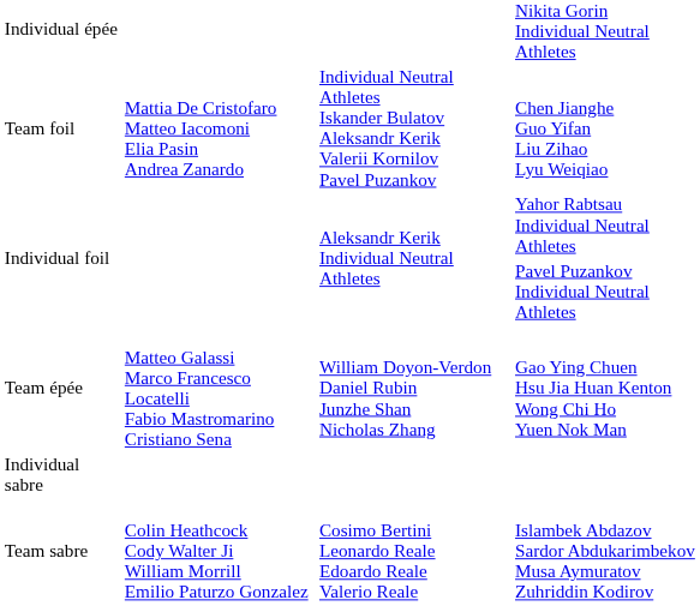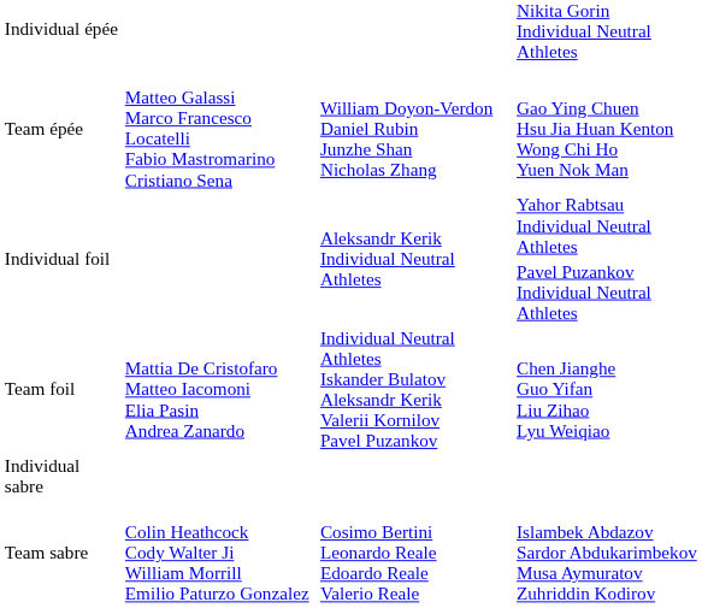rows swapped: Gao Ying Chuen Hsu Jia Huan Kenton Wong Chi Ho Yuen Nok Man <-> Chen Jianghe Guo Yifan Liu Zihao Lyu Weiqiao
